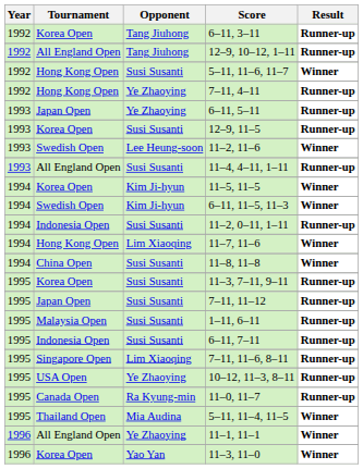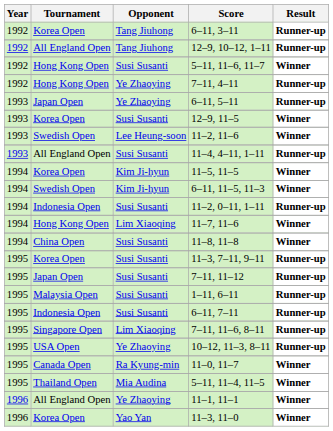12–9, 11–5 | Result: Runner-up -> Winner
11–0, 11–7 | Result: Runner-up -> Winner
